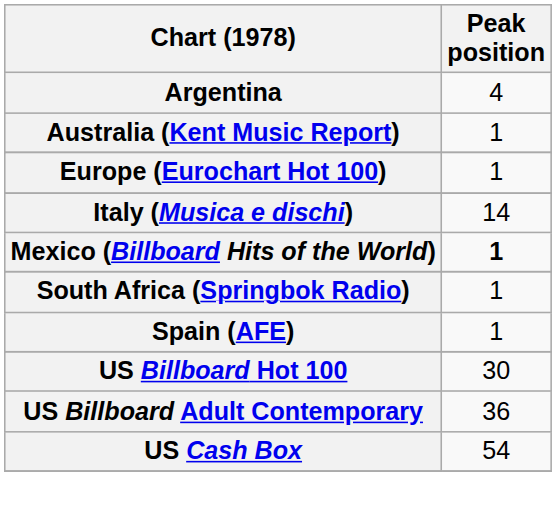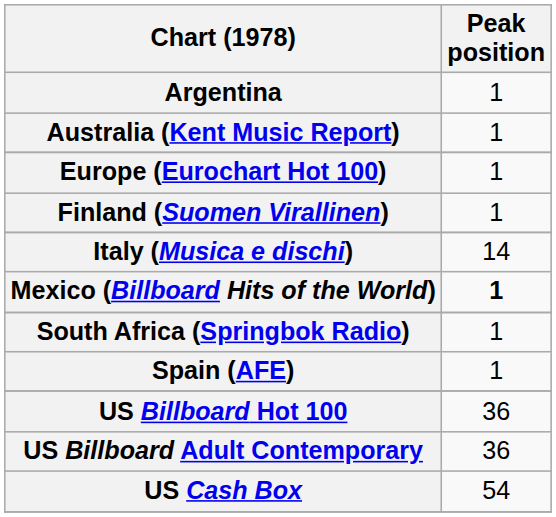Argentina | Peak position: 4 -> 1
+ row: Finland (Suomen Virallinen) | 1
US Billboard Hot 100 | Peak position: 30 -> 36
